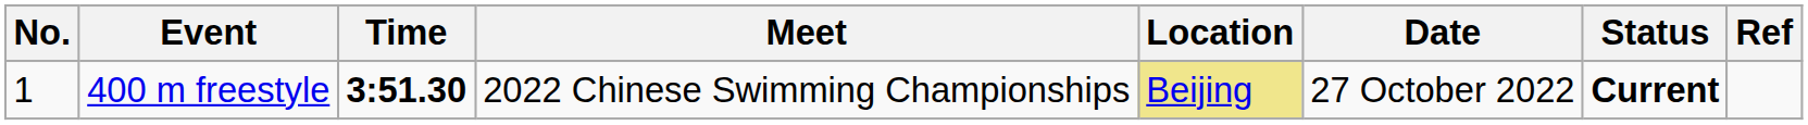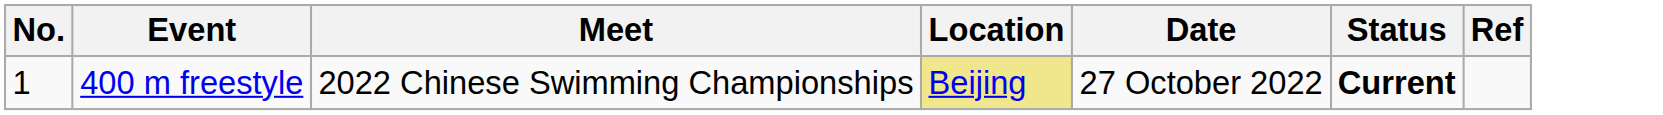- column: Time | 3:51.30
